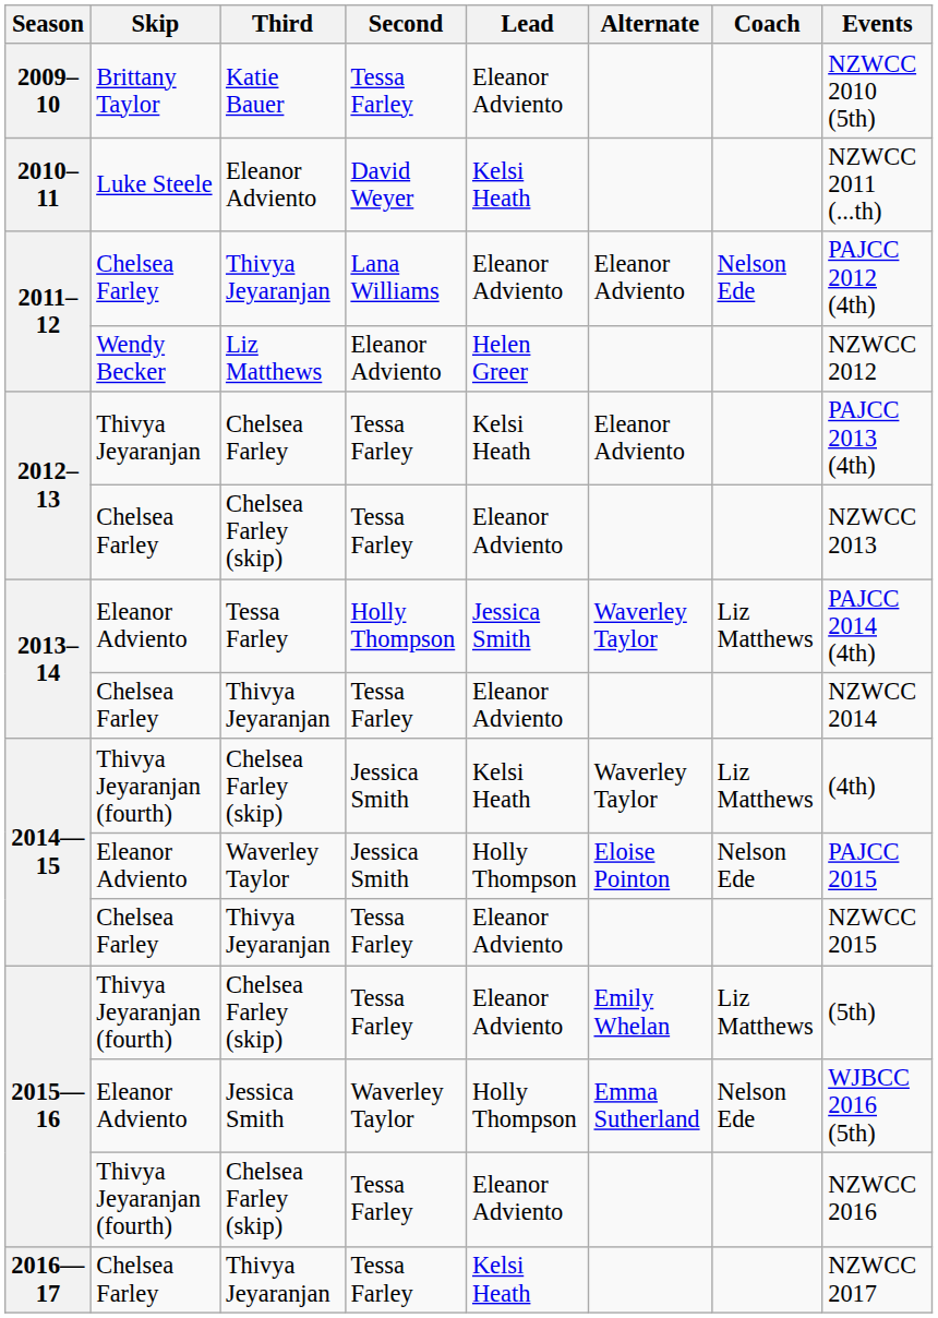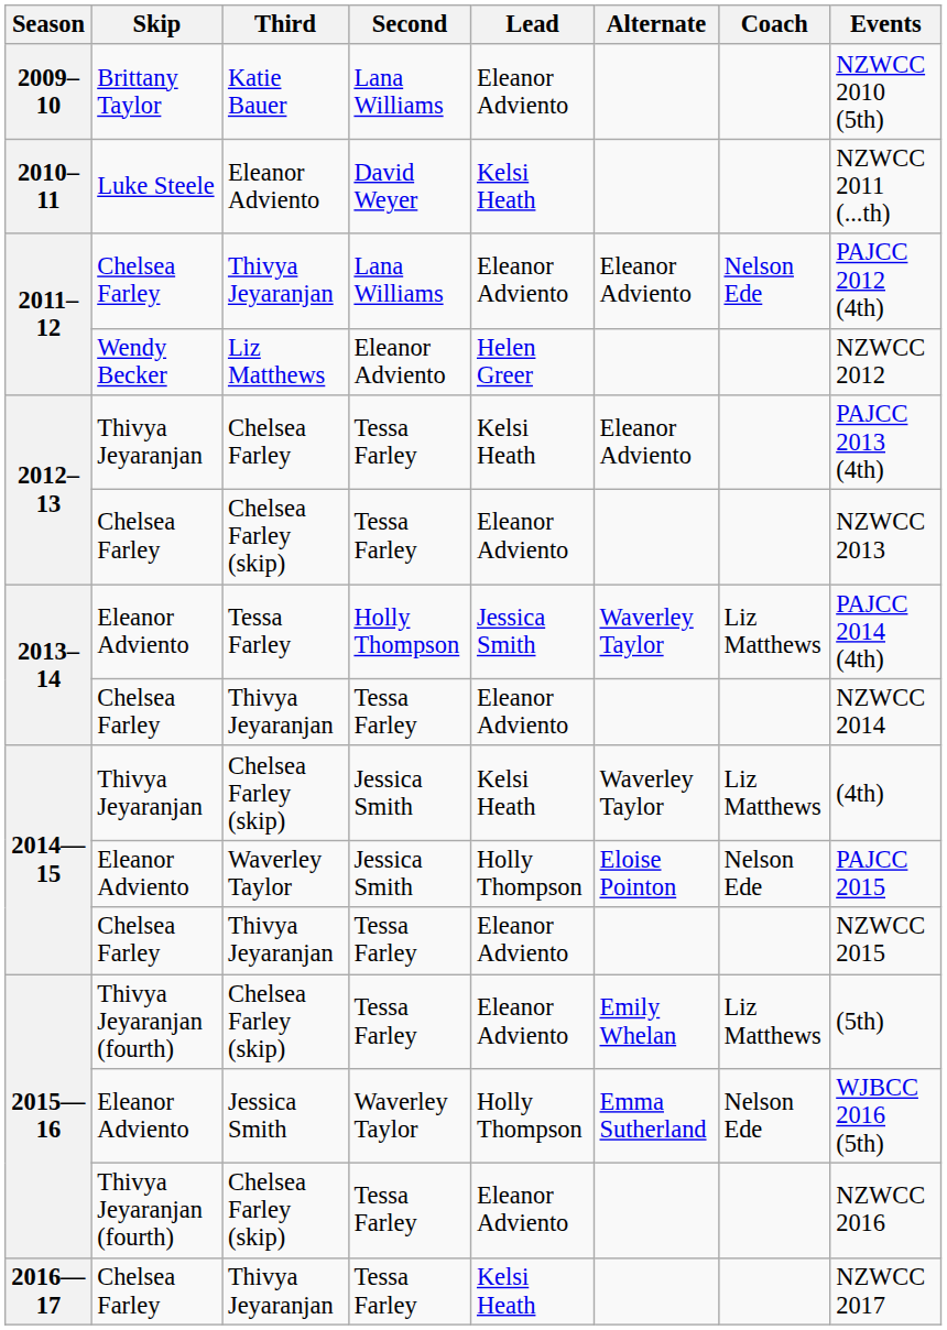Katie Bauer | Second: Tessa Farley -> Lana Williams
2014—15 / Chelsea Farley (skip) | Skip: Thivya Jeyaranjan (fourth) -> Thivya Jeyaranjan
